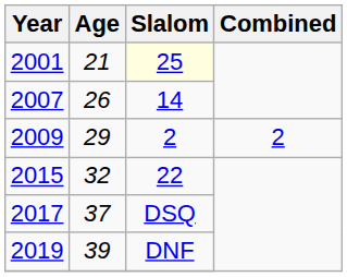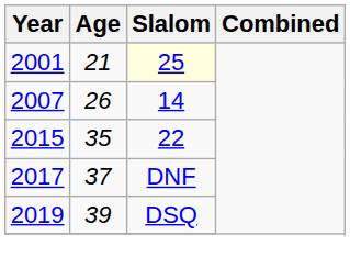- row: 2009 | 29 | 2 | 2
2015 | Age: 32 -> 35
2017 | Slalom: DSQ -> DNF
2019 | Slalom: DNF -> DSQ
